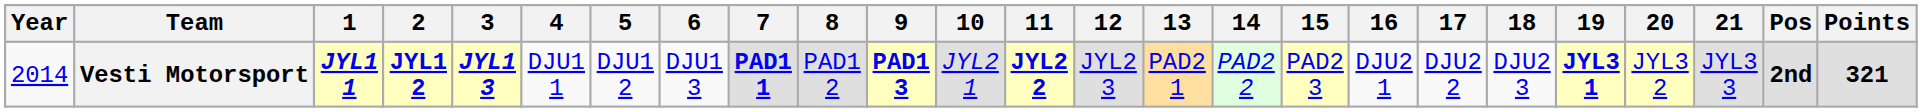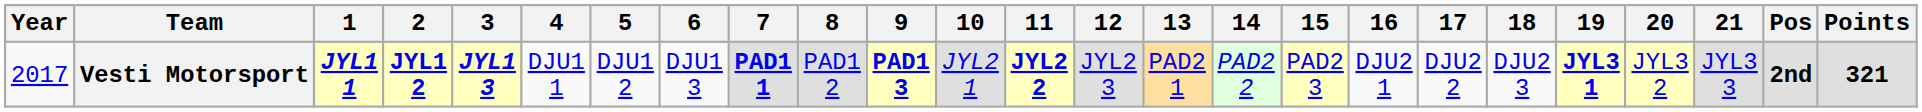Vesti Motorsport | Year: 2014 -> 2017
